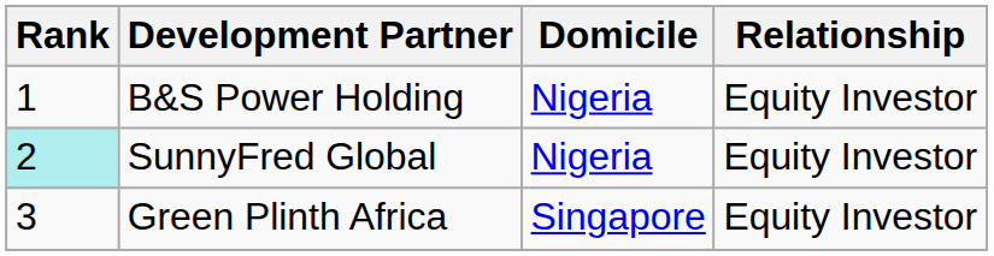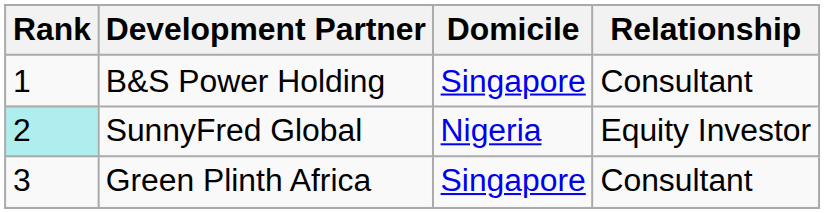B&S Power Holding | Domicile: Nigeria -> Singapore
B&S Power Holding | Relationship: Equity Investor -> Consultant
Green Plinth Africa | Relationship: Equity Investor -> Consultant
